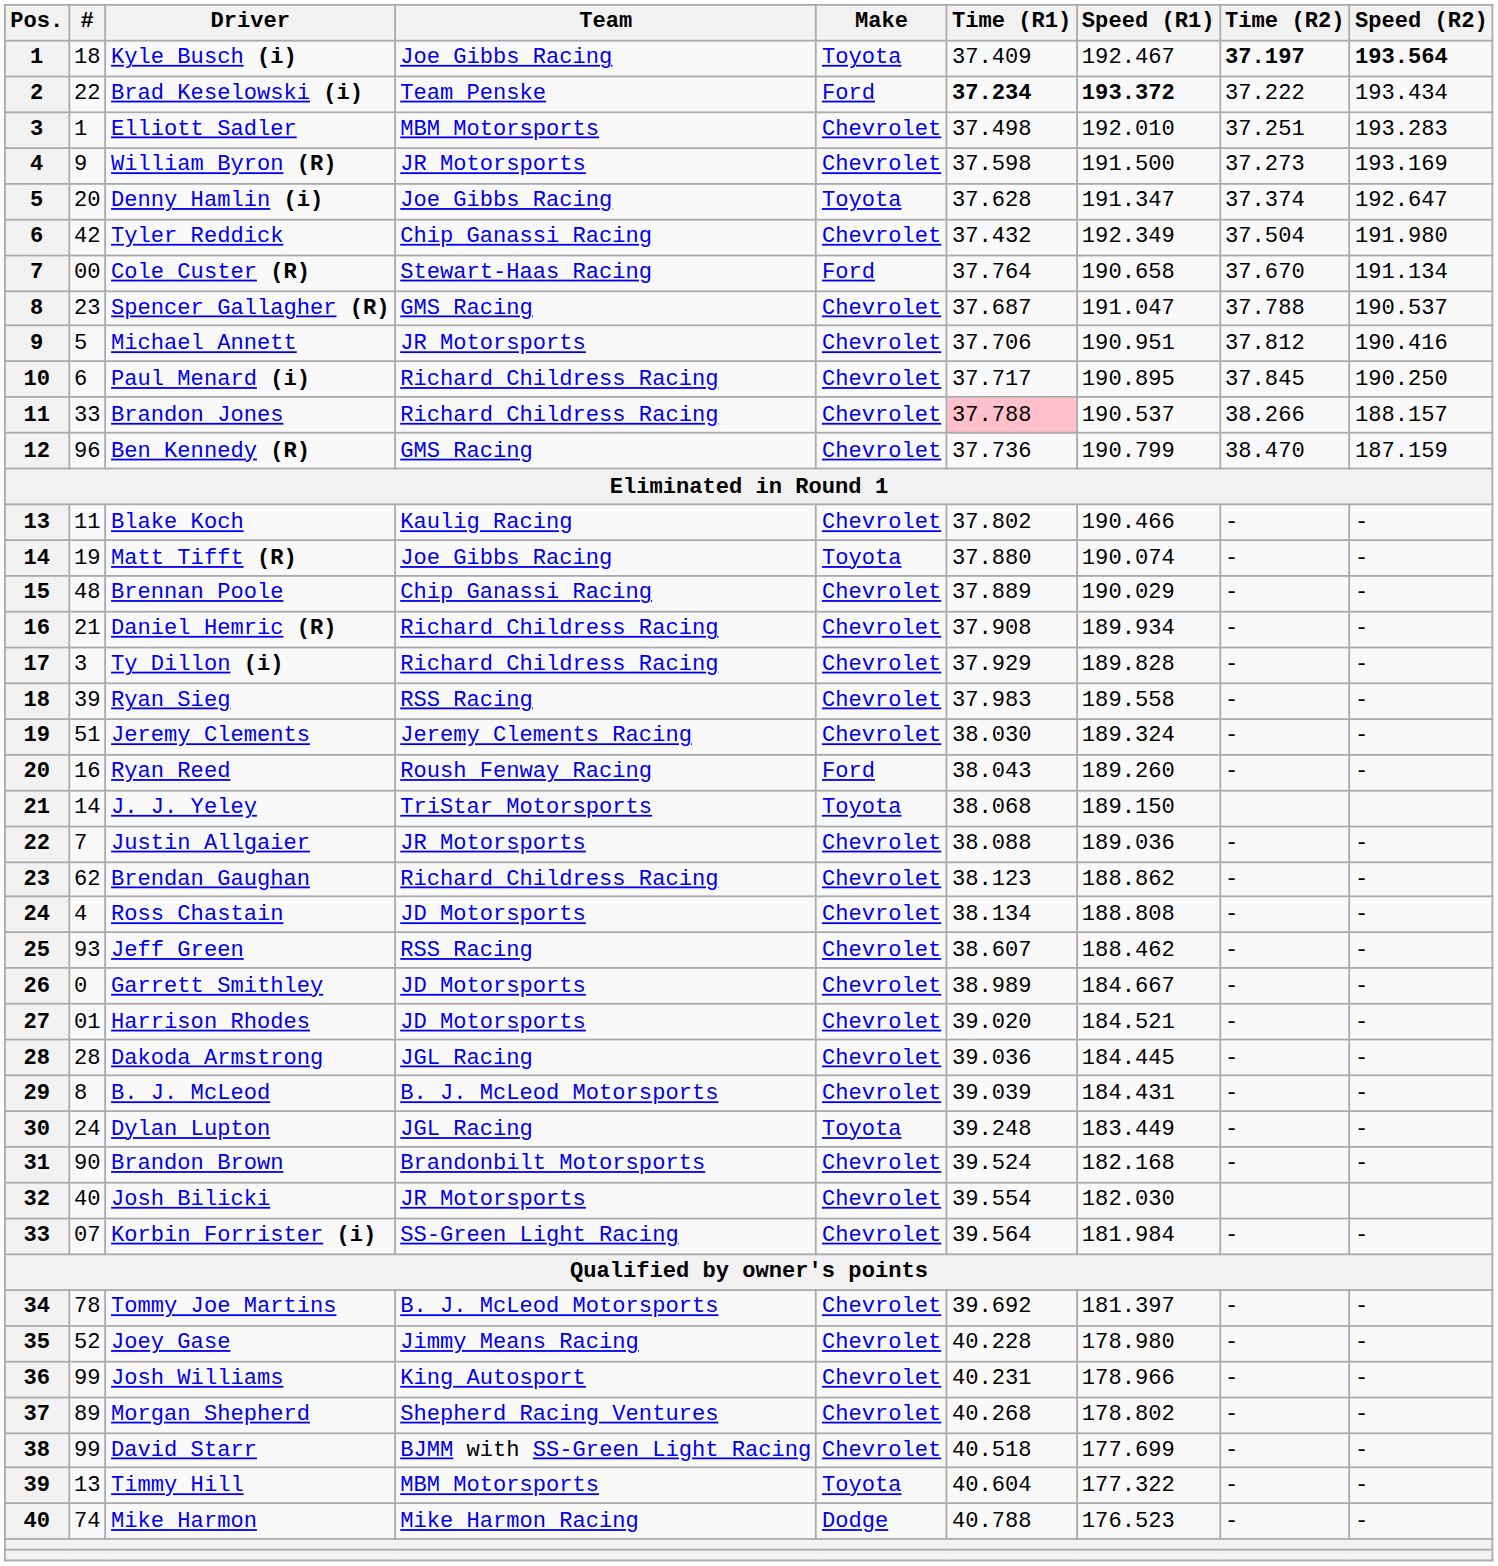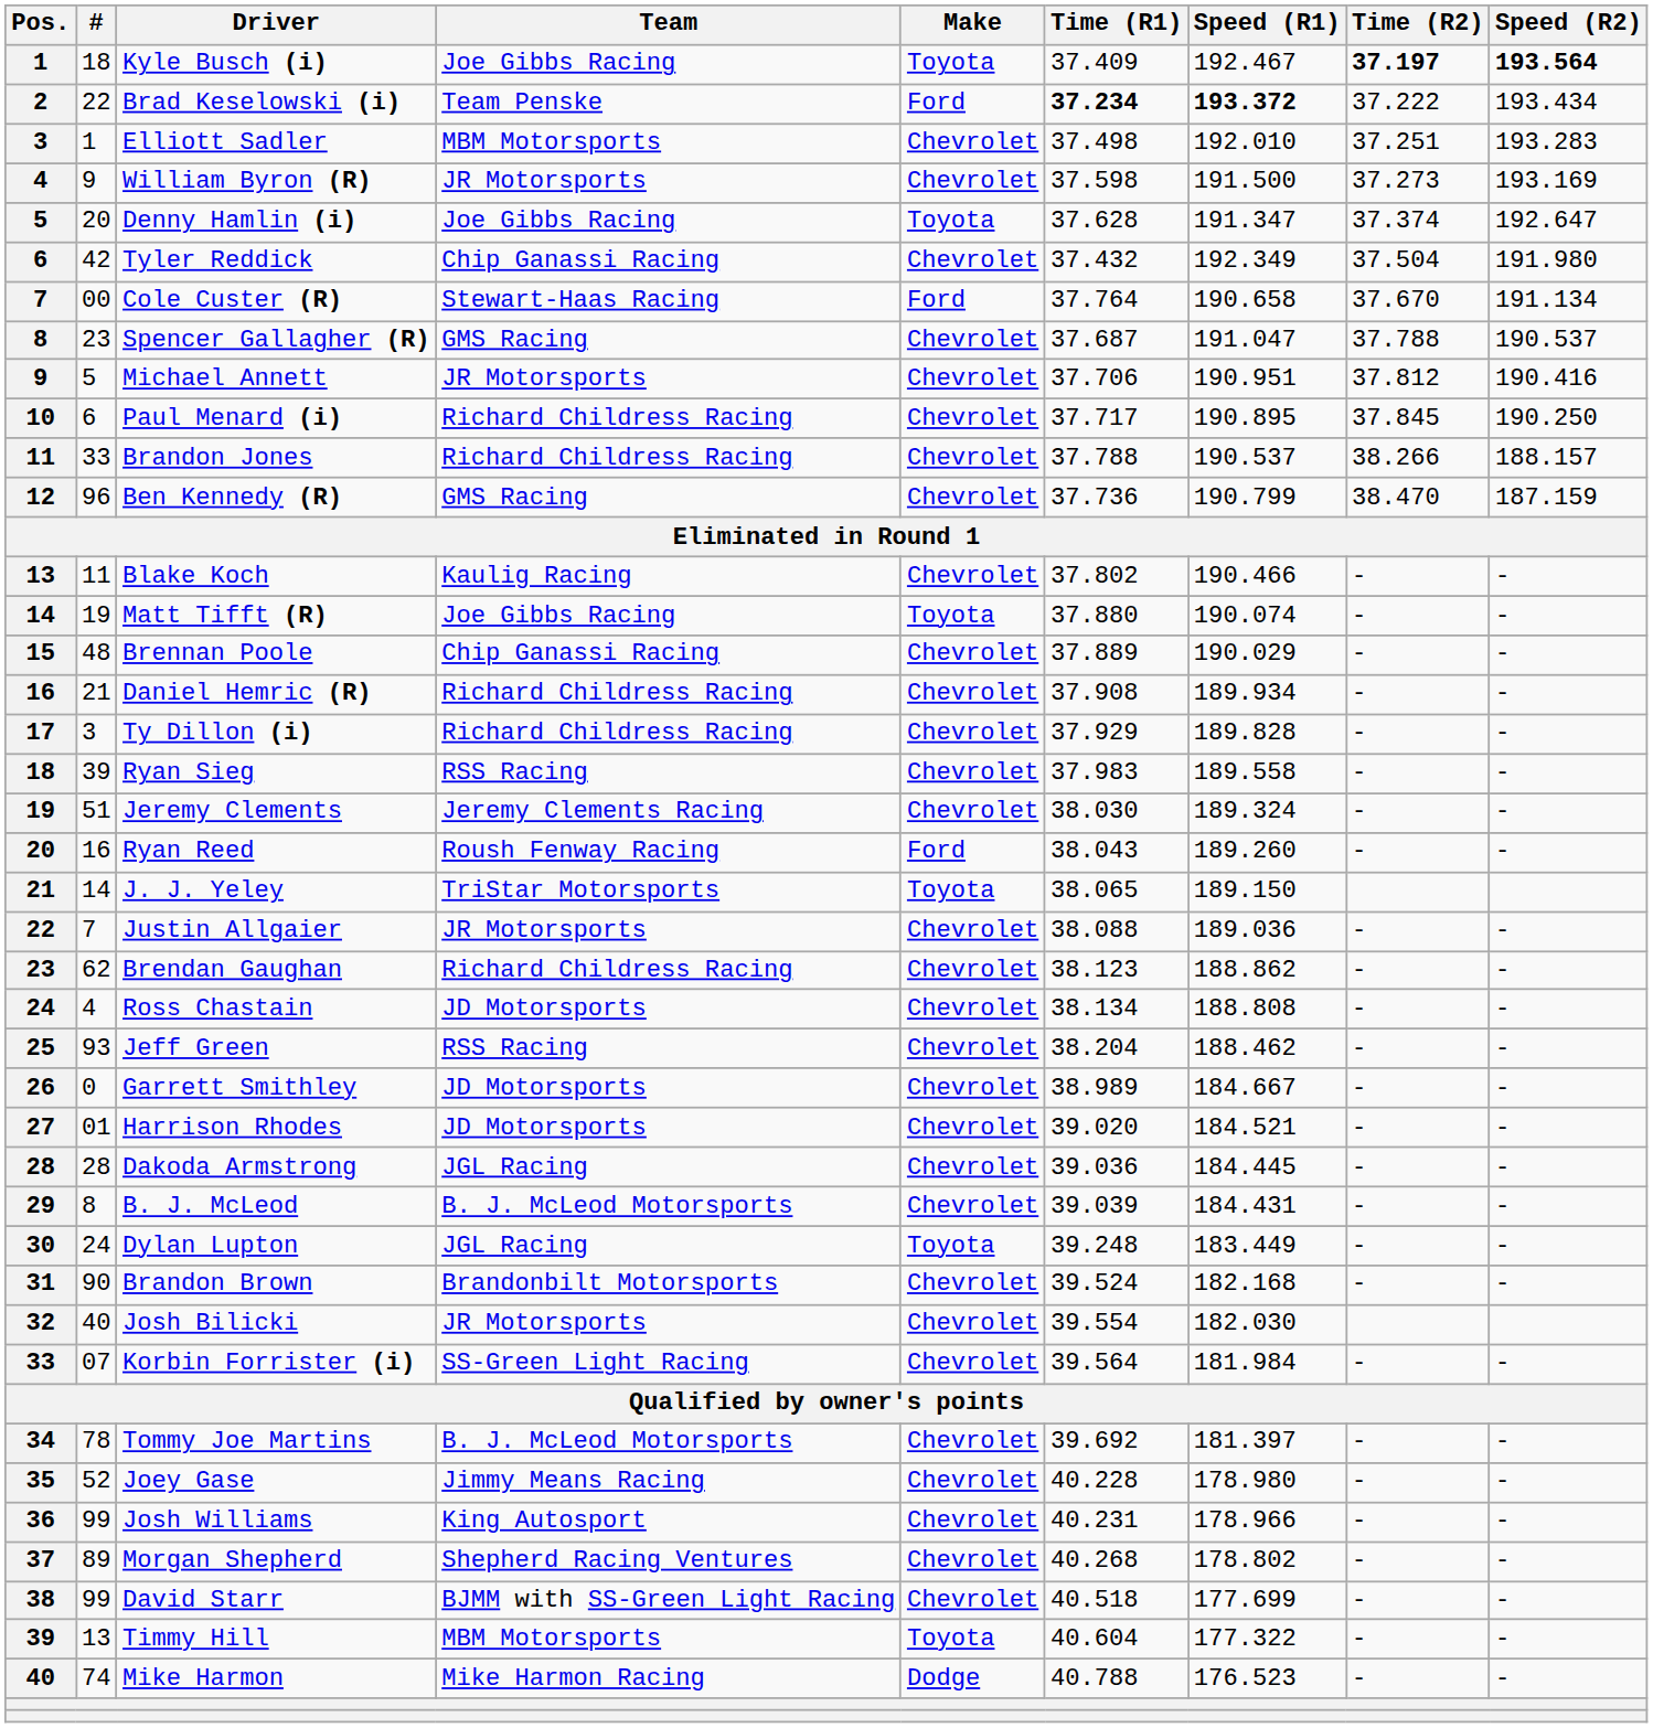Brandon Jones | Time (R1): pink background -> no background
J. J. Yeley | Time (R1): 38.068 -> 38.065
Jeff Green | Time (R1): 38.607 -> 38.204
